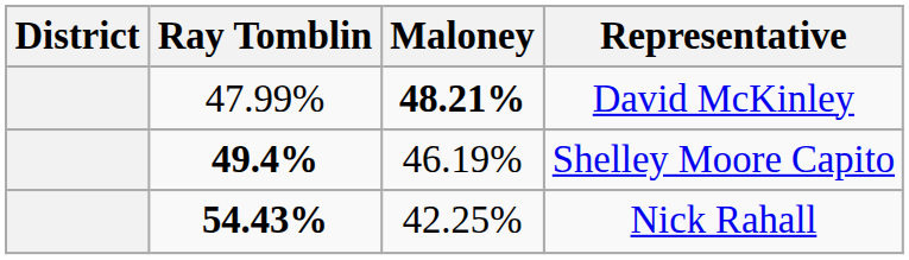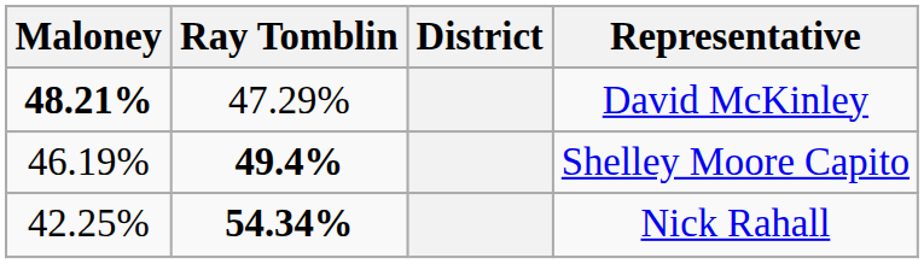columns swapped: District <-> Maloney
David McKinley | Ray Tomblin: 47.99% -> 47.29%
Nick Rahall | Ray Tomblin: 54.43% -> 54.34%
